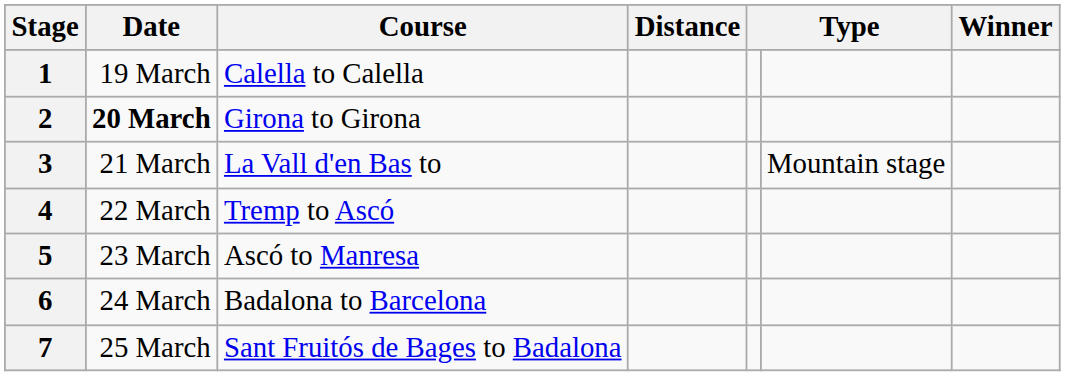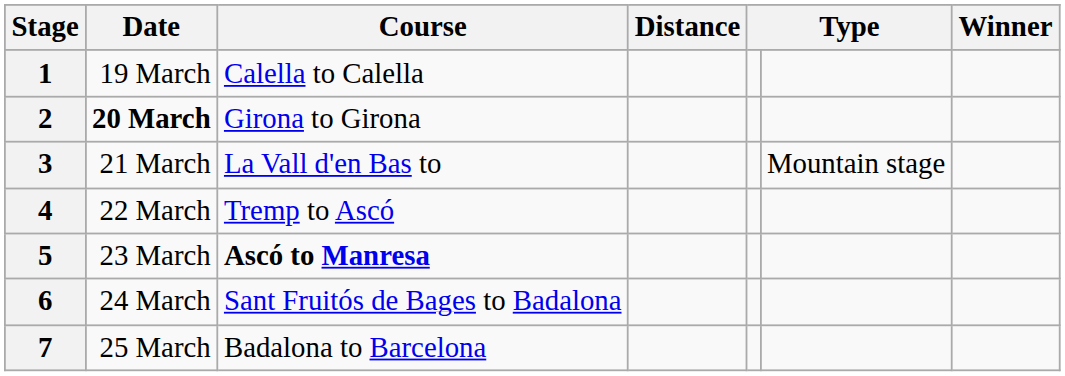5 | Course: normal -> bold
6 | Course: Badalona to Barcelona -> Sant Fruitós de Bages to Badalona
7 | Course: Sant Fruitós de Bages to Badalona -> Badalona to Barcelona
